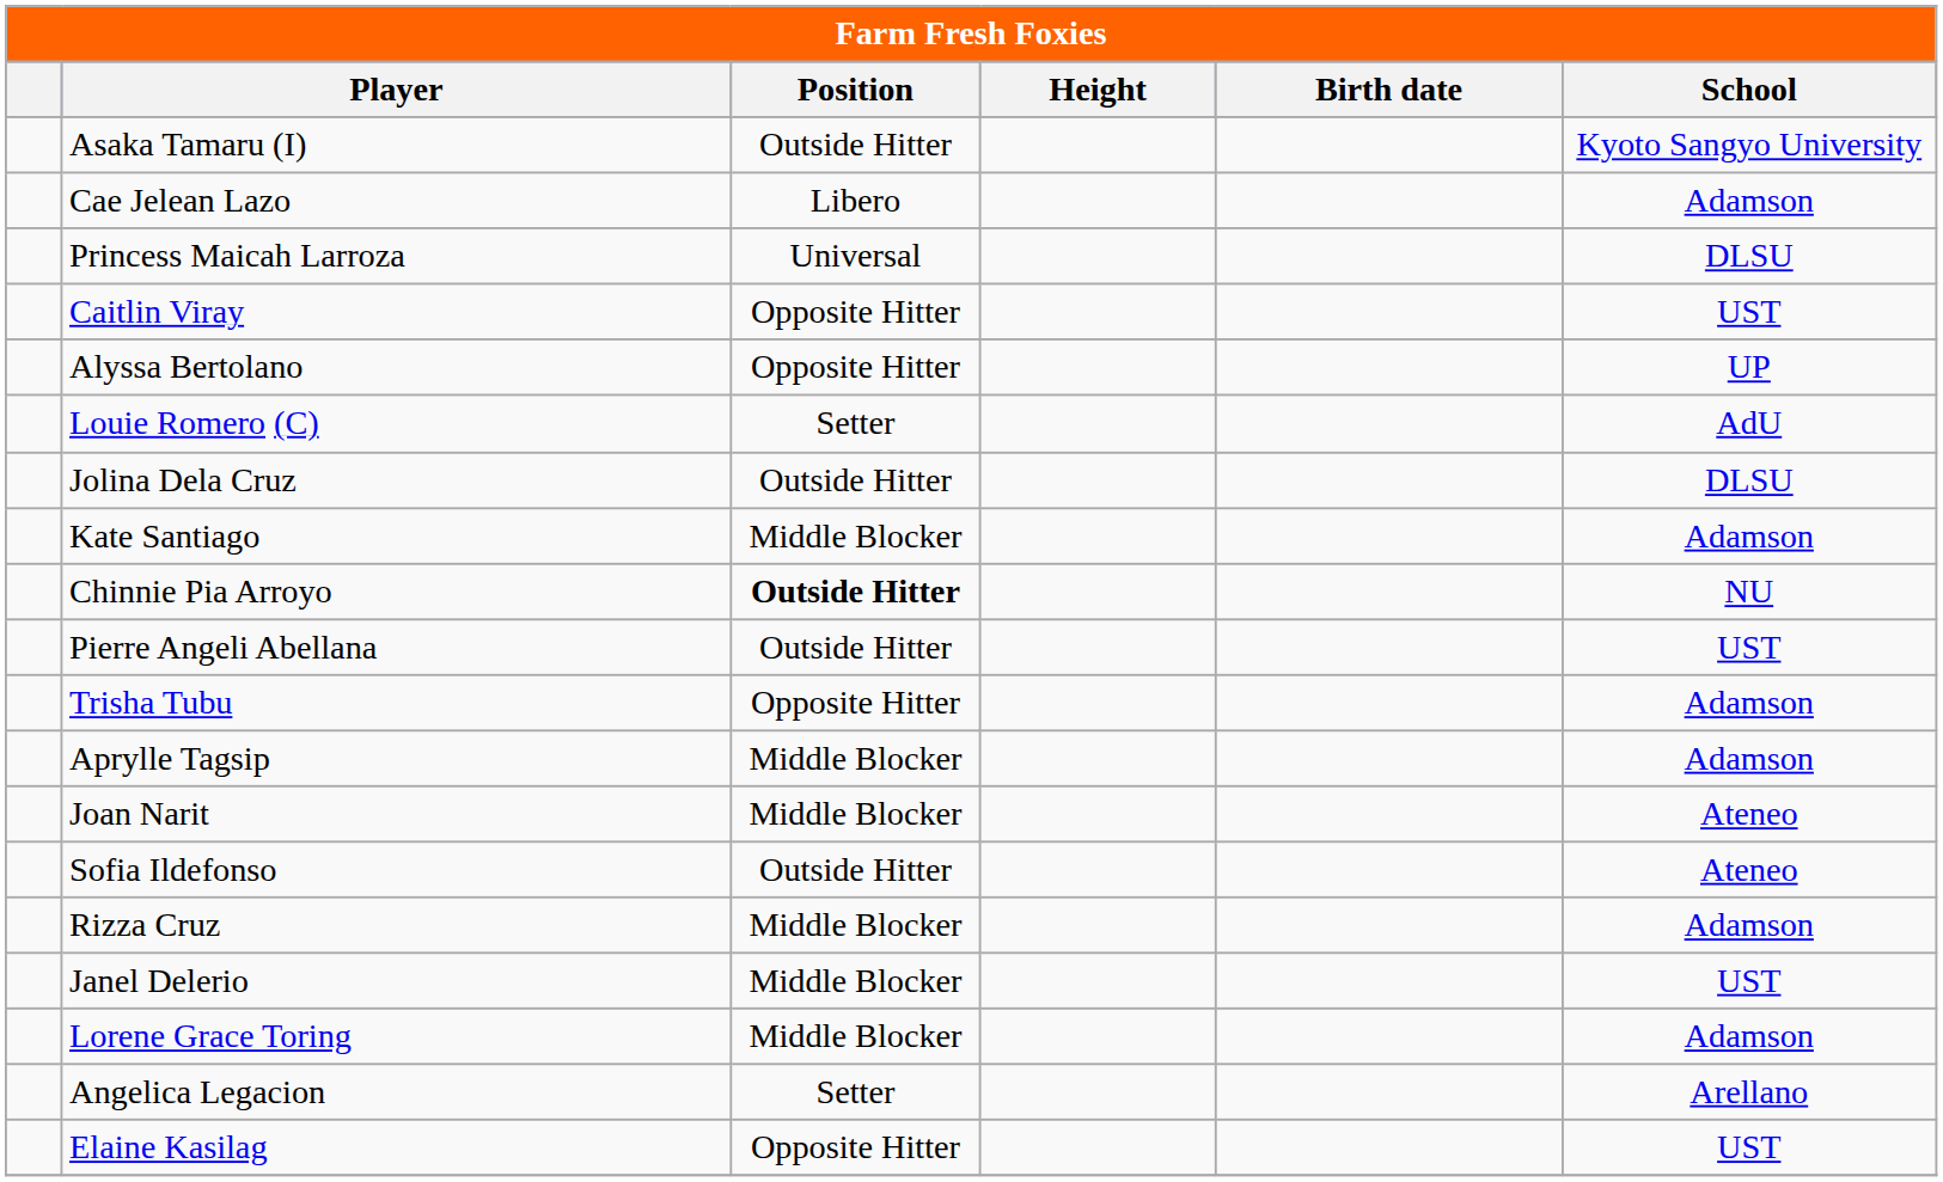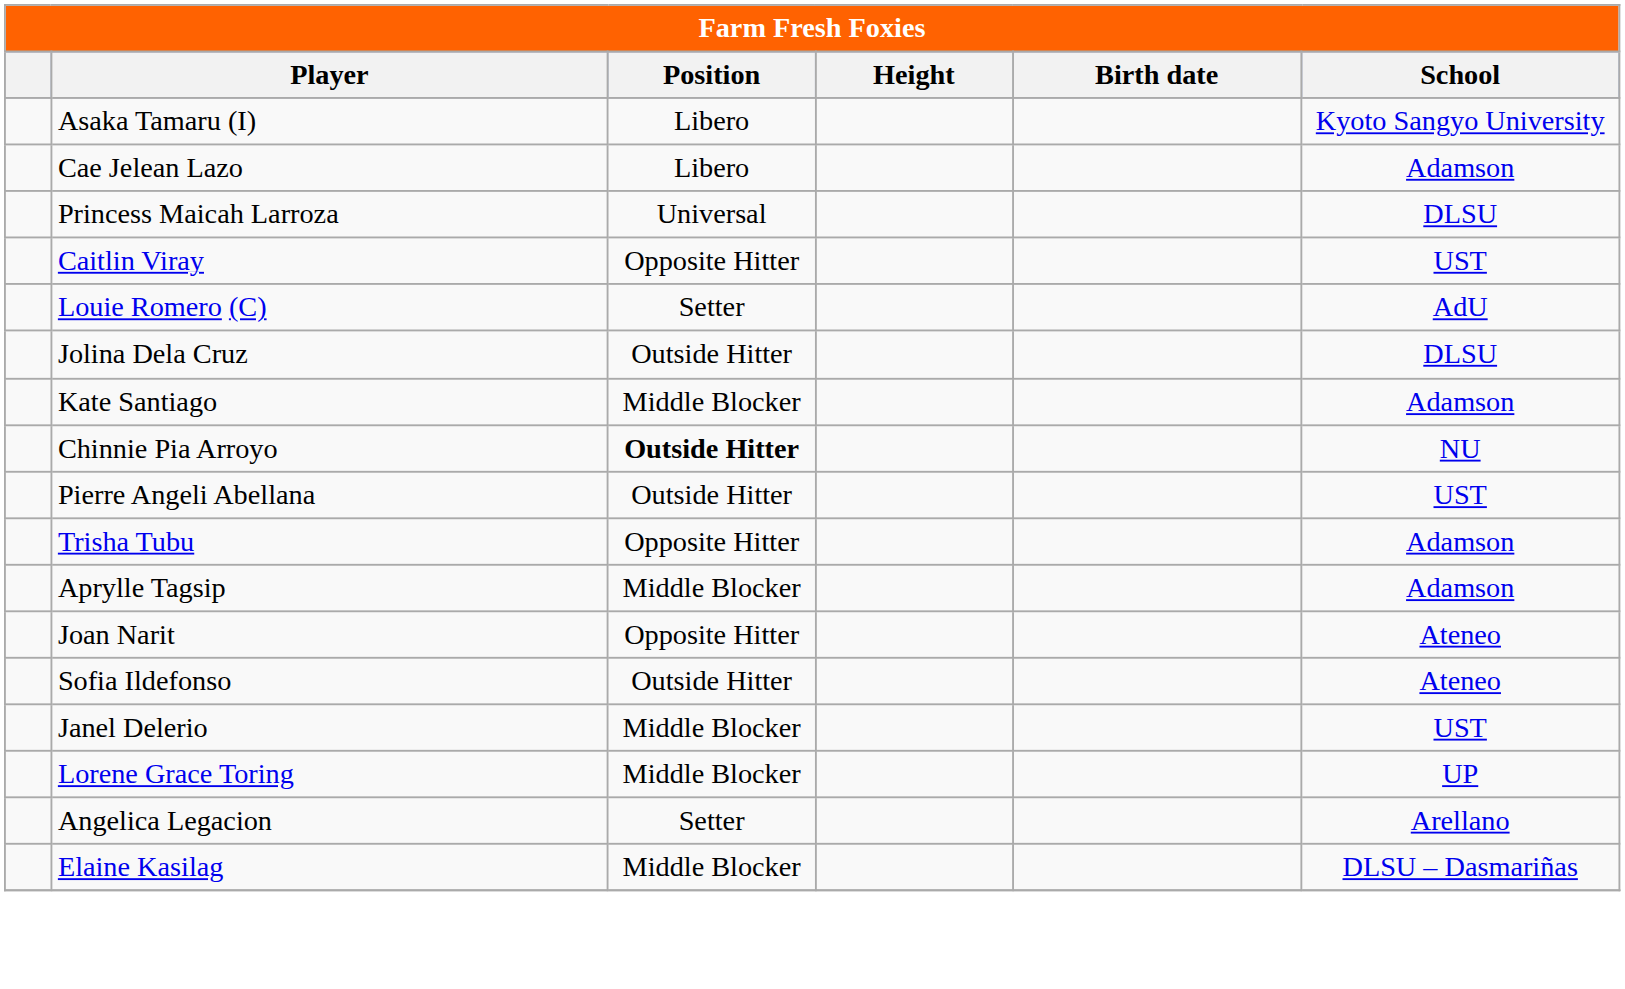Asaka Tamaru (I) | Position: Outside Hitter -> Libero
- row: Alyssa Bertolano | Opposite Hitter | UP
Joan Narit | Position: Middle Blocker -> Opposite Hitter
- row: Rizza Cruz | Middle Blocker | Adamson
Lorene Grace Toring | School: Adamson -> UP
Elaine Kasilag | Position: Opposite Hitter -> Middle Blocker
Elaine Kasilag | School: UST -> DLSU – Dasmariñas
